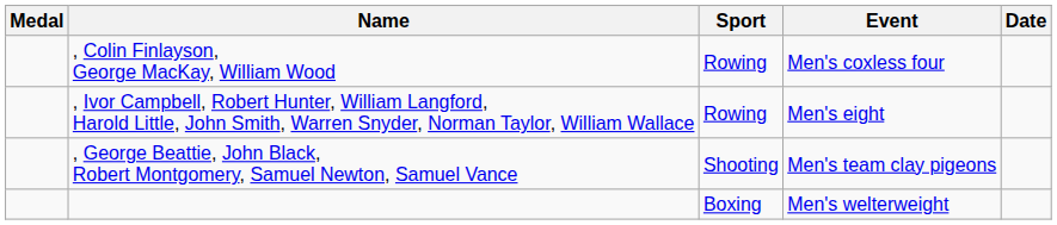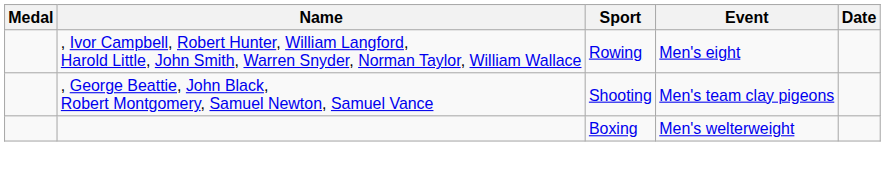- row: , Colin Finlayson, George MacKay, William Wood | Rowing | Men's coxless four
